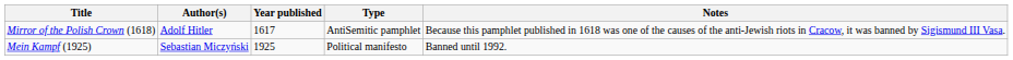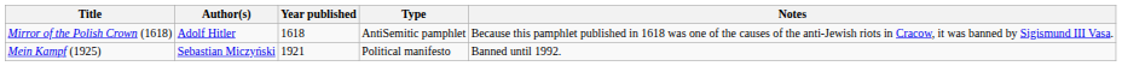Mirror of the Polish Crown (1618) | Year published: 1617 -> 1618
Mein Kampf (1925) | Year published: 1925 -> 1921
